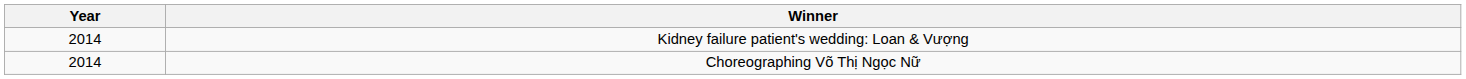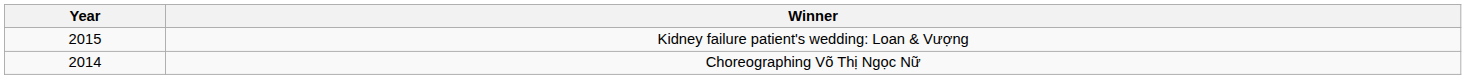Kidney failure patient's wedding: Loan & Vượng | Year: 2014 -> 2015
